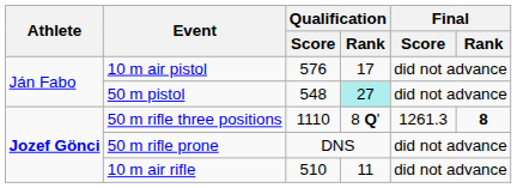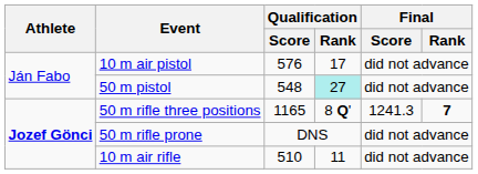50 m rifle three positions | Qualification / Score: 1110 -> 1165
50 m rifle three positions | Final / Score: 1261.3 -> 1241.3
50 m rifle three positions | Final / Rank: 8 -> 7
